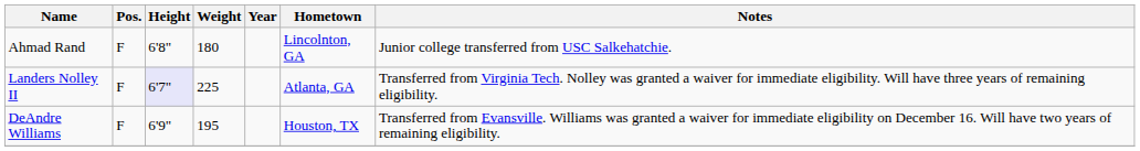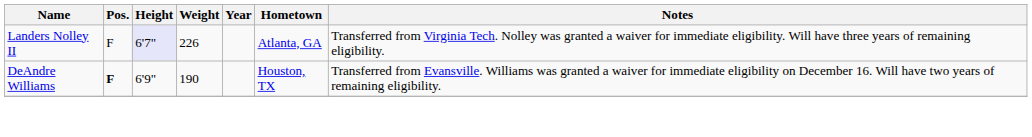- row: Ahmad Rand | F | 6'8" | 180 | Lincolnton, GA | Junior college transferred from USC Salkehatchie.
Landers Nolley II | Weight: 225 -> 226
DeAndre Williams | Pos.: normal -> bold
DeAndre Williams | Weight: 195 -> 190
